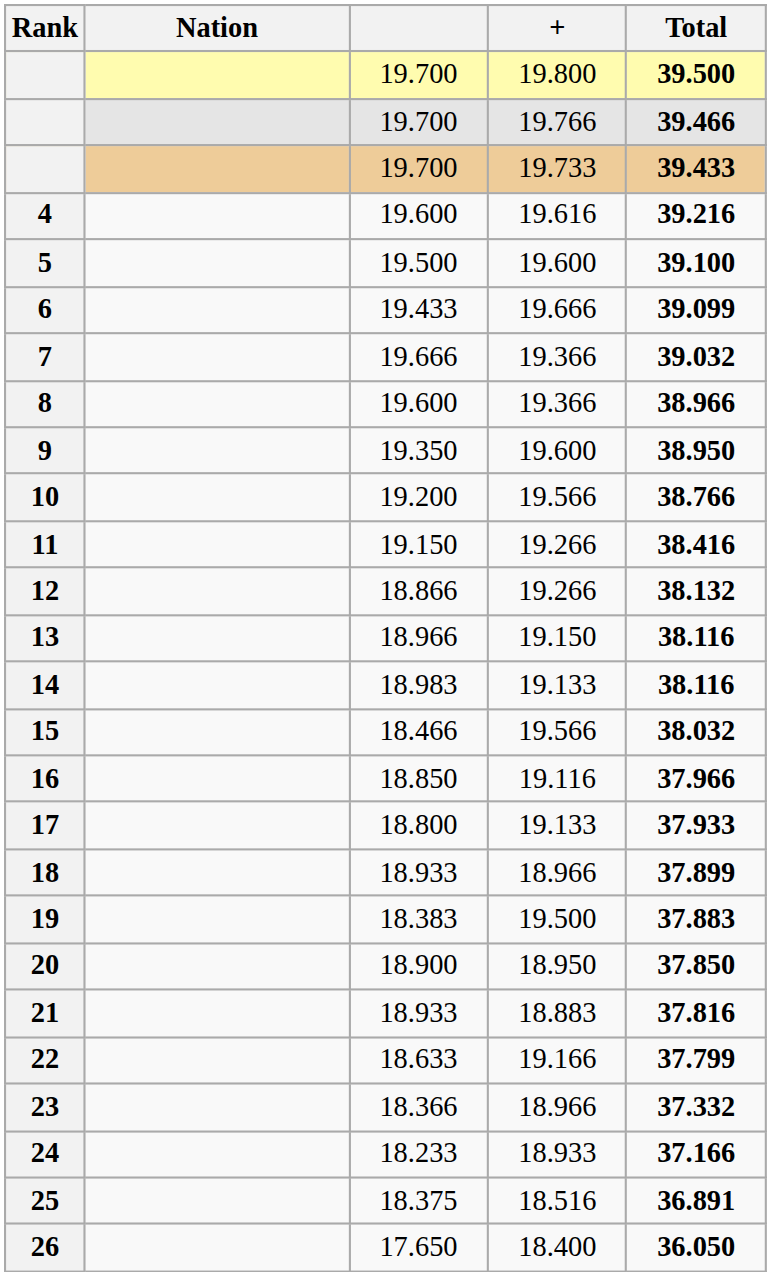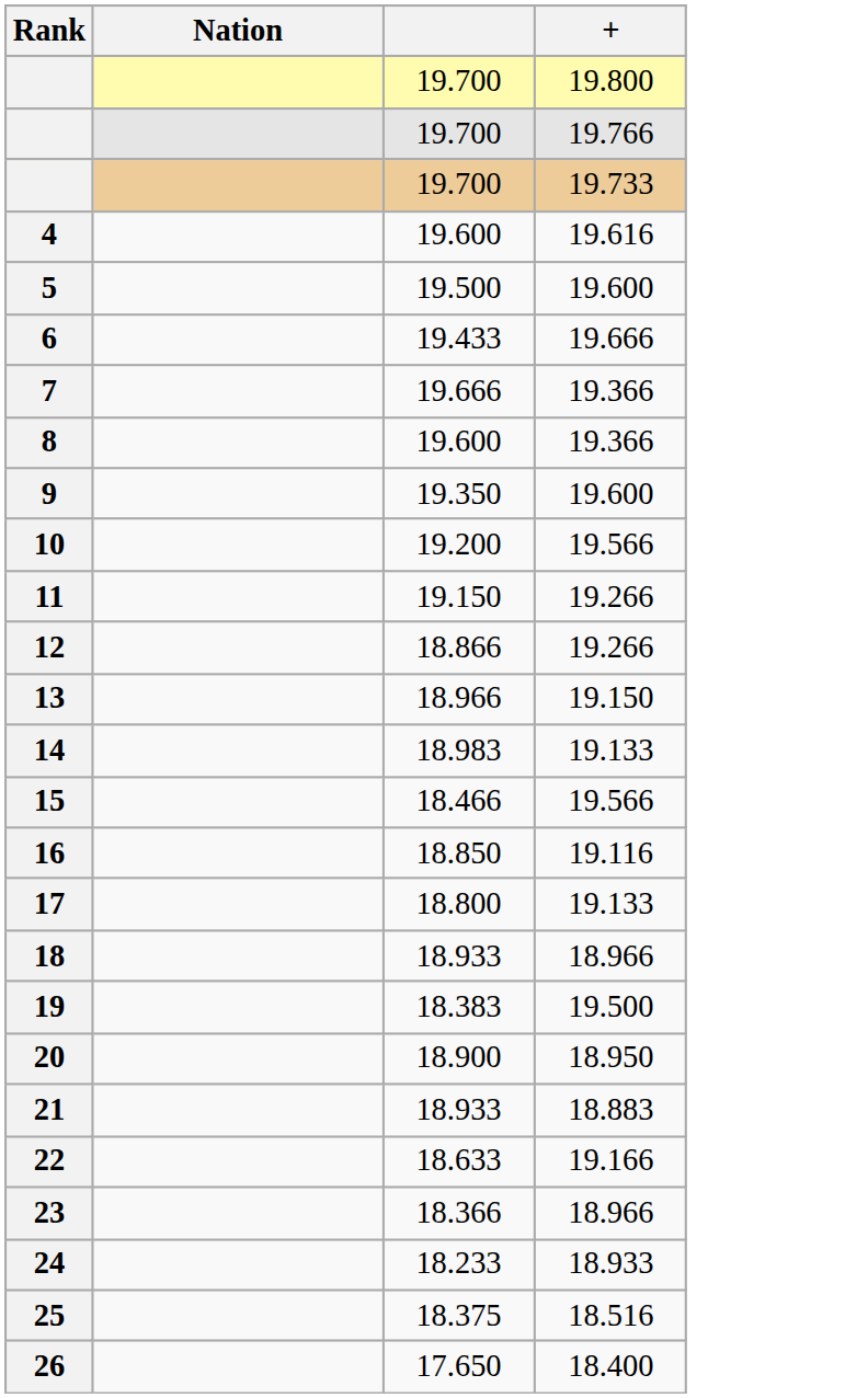- column: Total | 39.500 | 39.466 | 39.433 | 39.216 | 39.100 | 39.099 | 39.032 | 38.966 | 38.950 | 38.766 | 38.416 | 38.132 | 38.116 | 38.116 | 38.032 | 37.966 | 37.933 | 37.899 | 37.883 | 37.850 | 37.816 | 37.799 | 37.332 | 37.166 | 36.891 | 36.050
